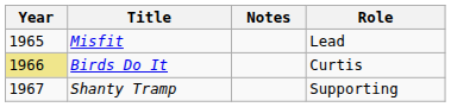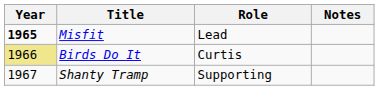columns swapped: Role <-> Notes
Misfit | Year: normal -> bold
